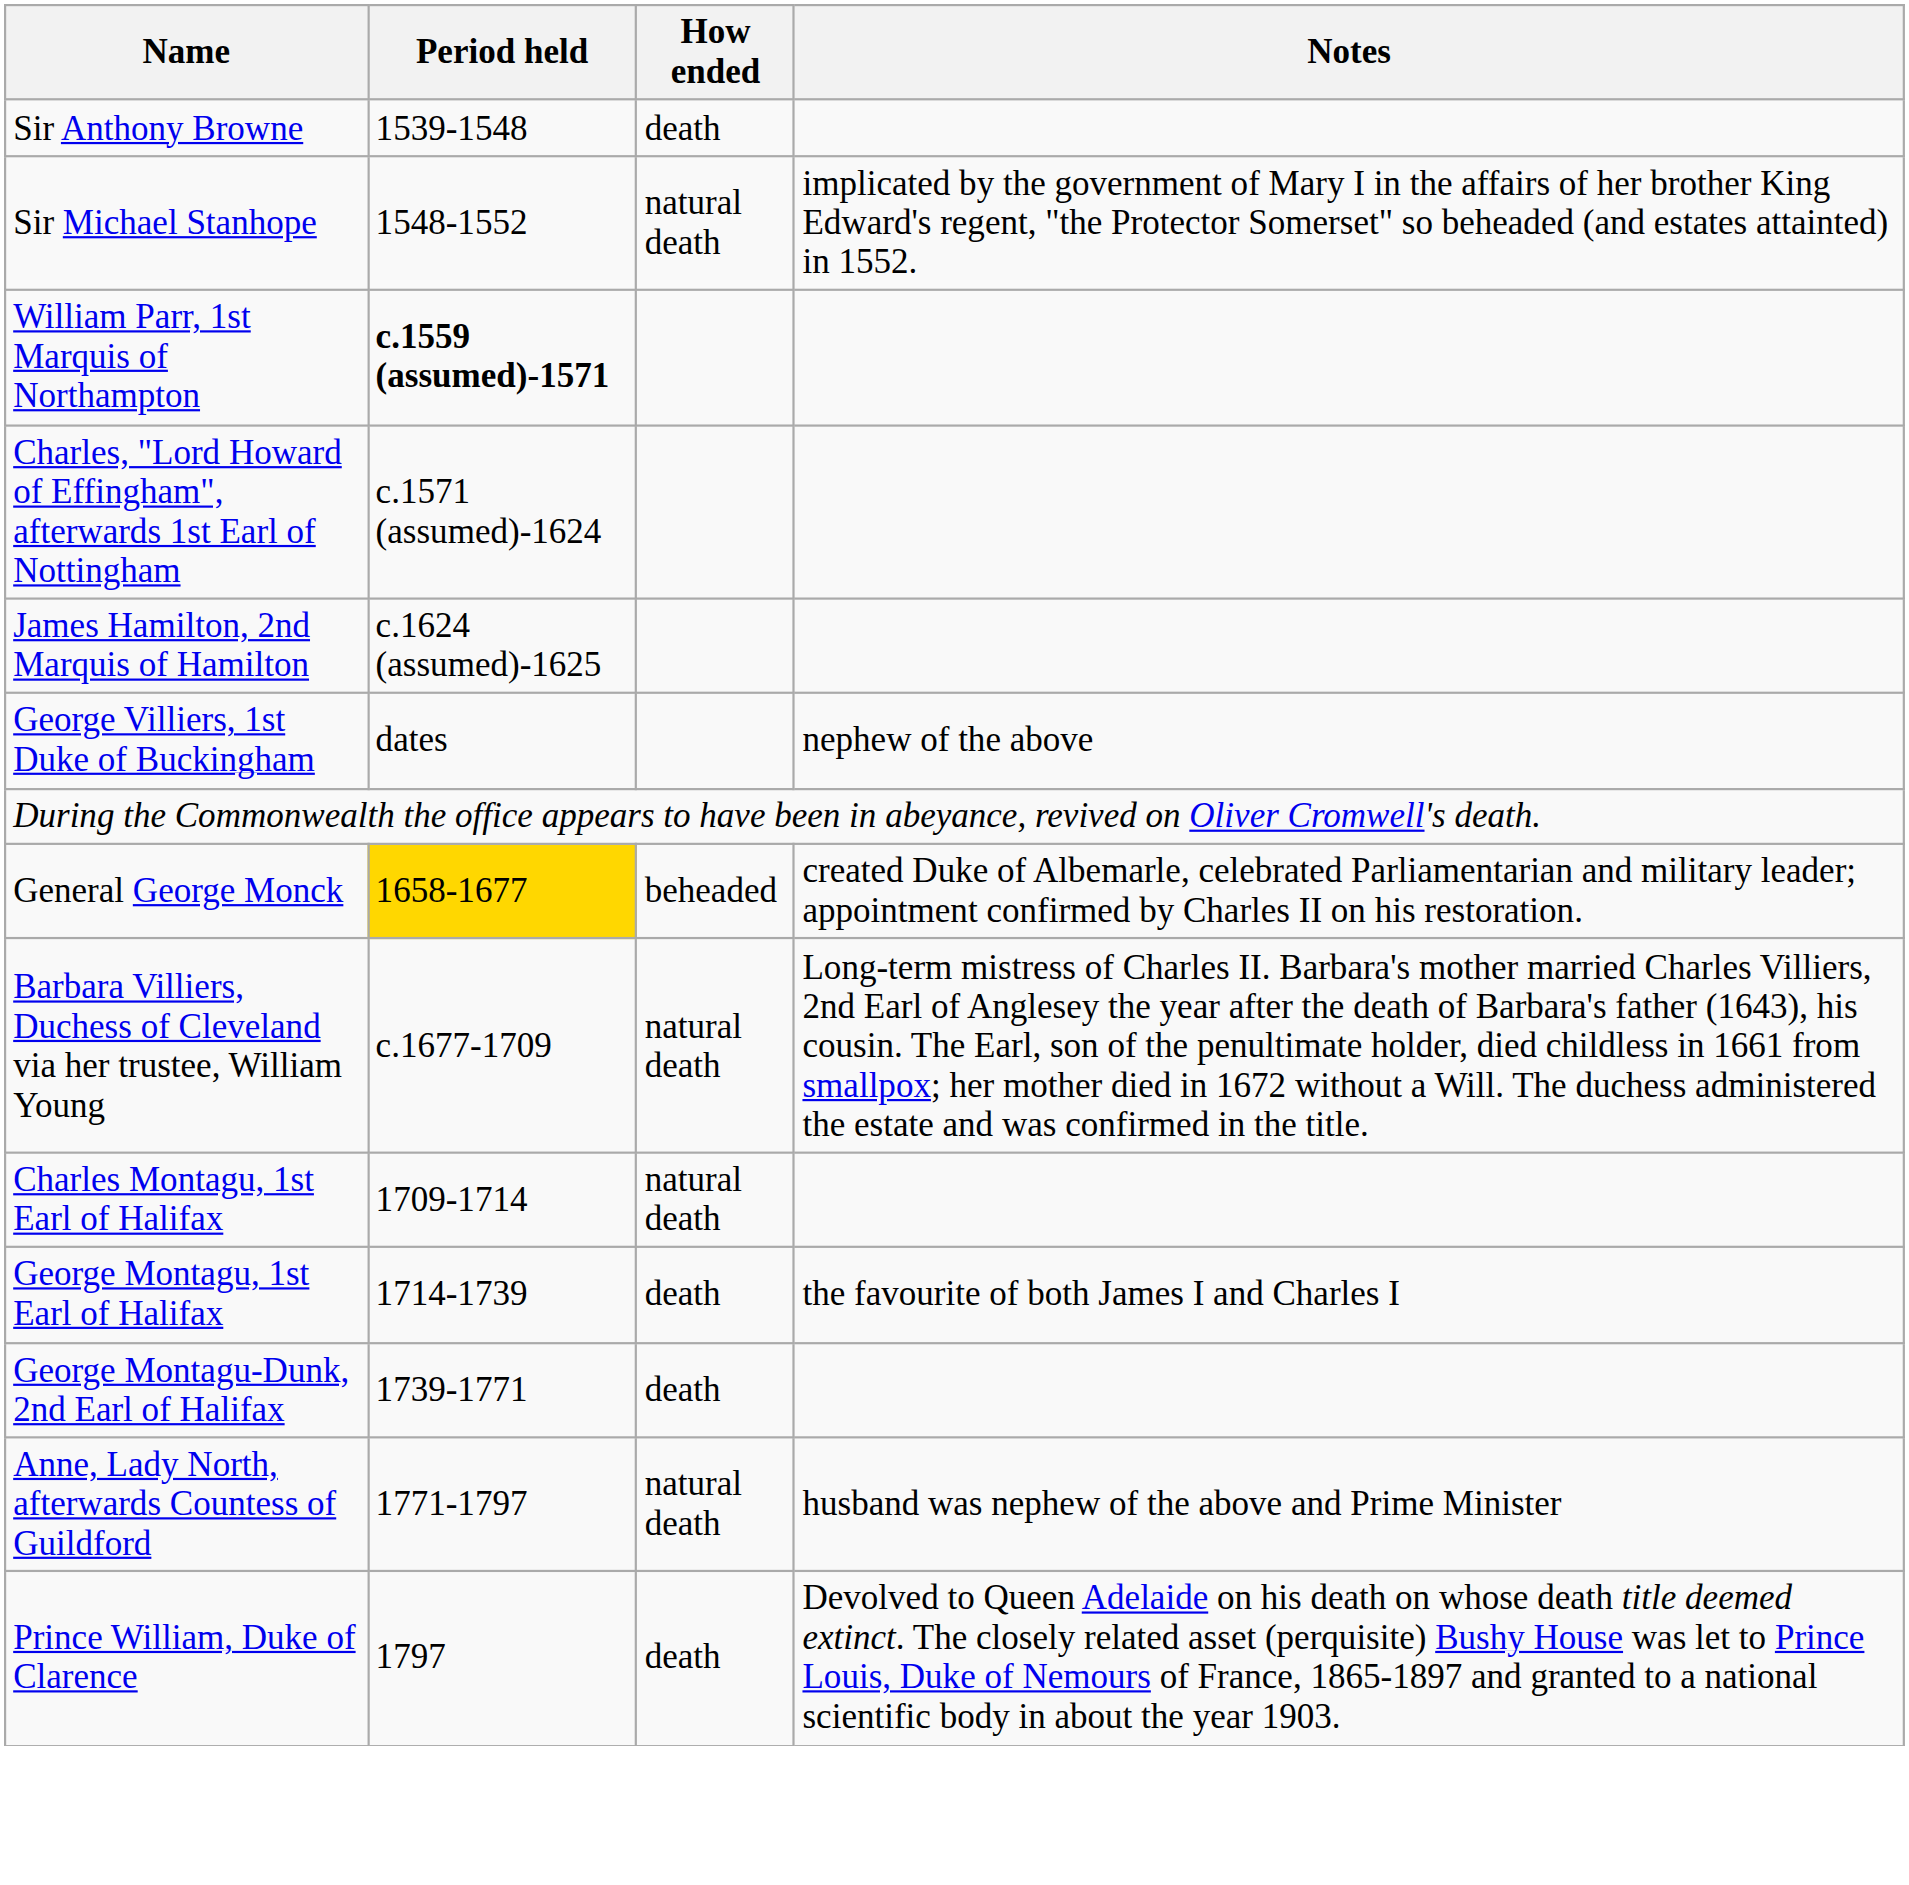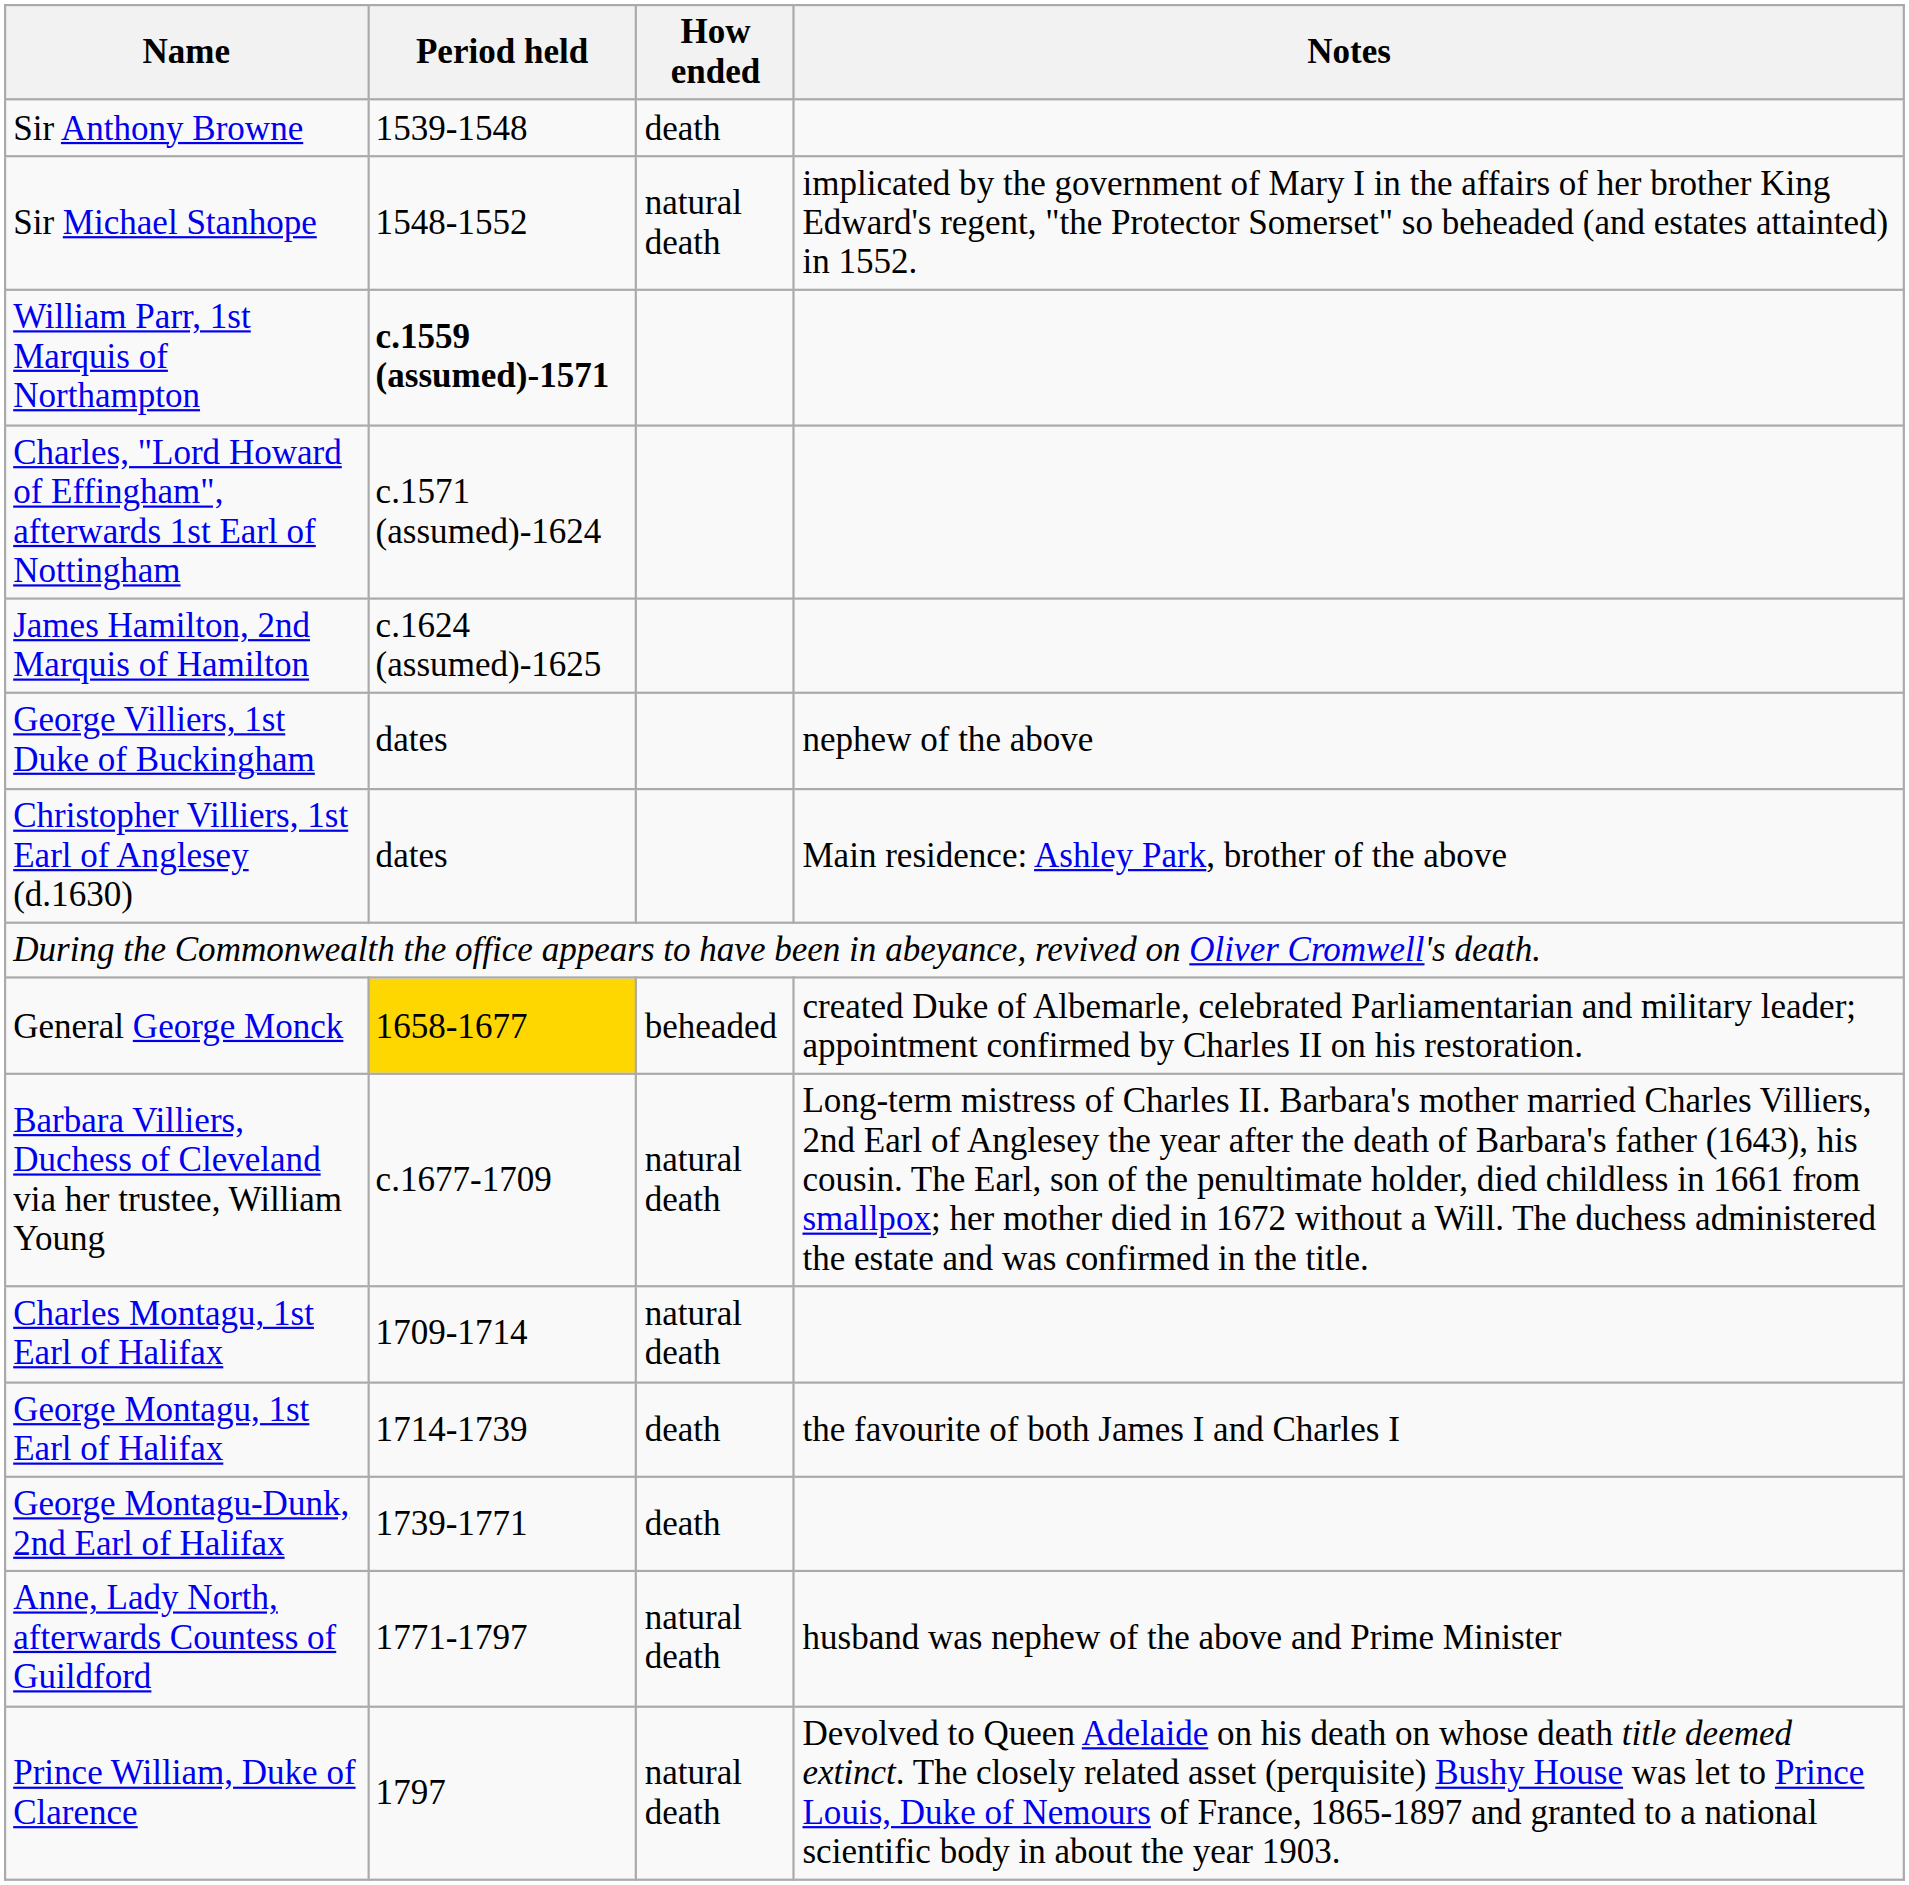+ row: Christopher Villiers, 1st Earl of Anglesey (d.1630) | dates | Main residence: Ashley Park, brother of the above
Prince William, Duke of Clarence | How ended: death -> natural death
